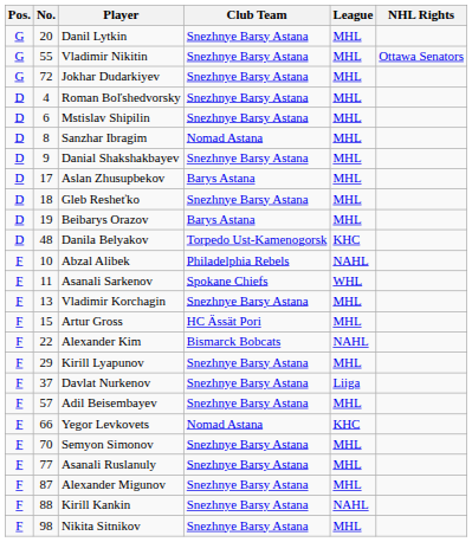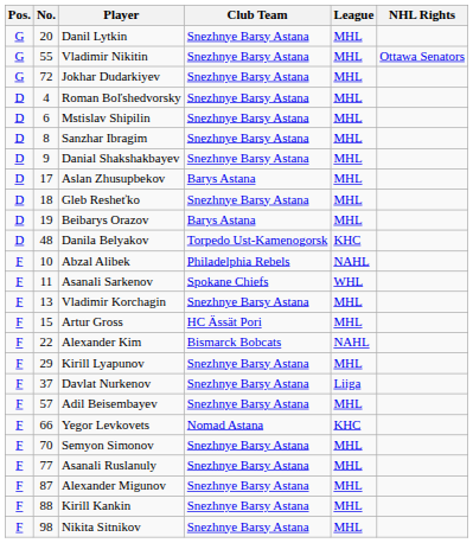Sanzhar Ibragim | Club Team: Nomad Astana -> Snezhnye Barsy Astana
Kirill Kankin | League: NAHL -> MHL
